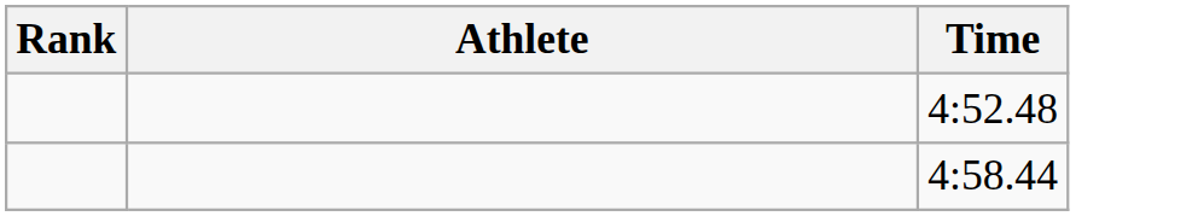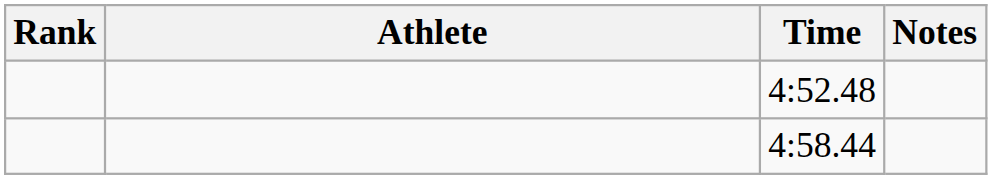+ column: Notes
